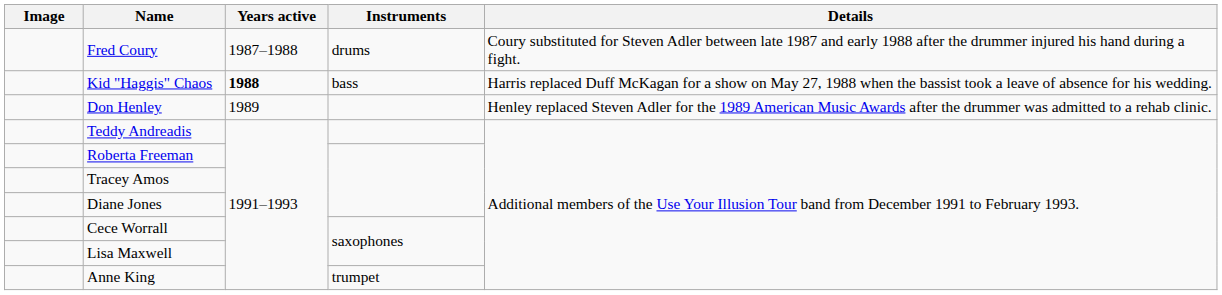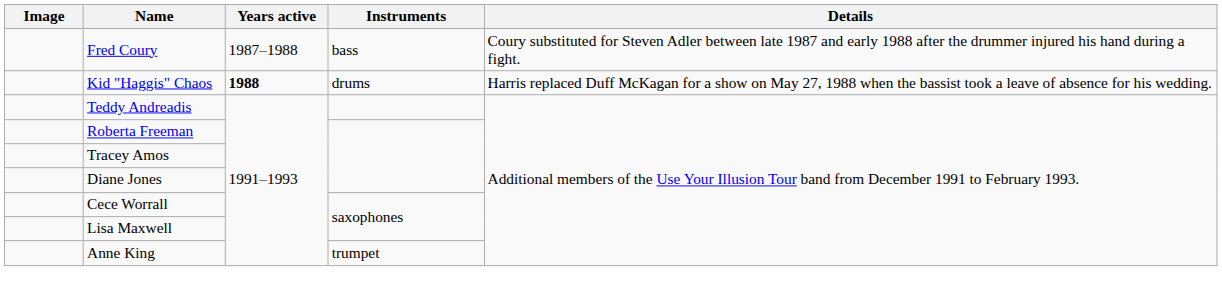Fred Coury | Instruments: drums -> bass
Kid "Haggis" Chaos | Instruments: bass -> drums
- row: Don Henley | 1989 | Henley replaced Steven Adler for the 1989 American Music Awards after the drummer was admitted to a rehab clinic.
